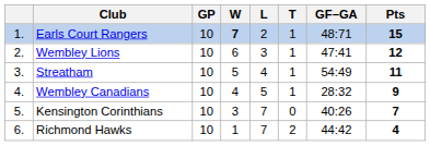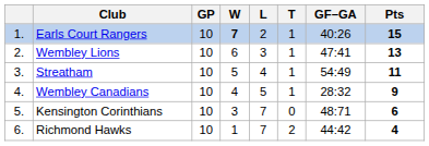Earls Court Rangers | GF–GA: 48:71 -> 40:26
Wembley Lions | Pts: 12 -> 13
Kensington Corinthians | GF–GA: 40:26 -> 48:71
Kensington Corinthians | Pts: 7 -> 6
